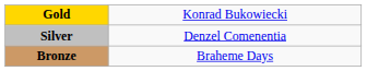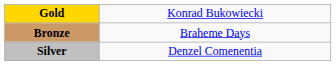rows swapped: Silver <-> Bronze
